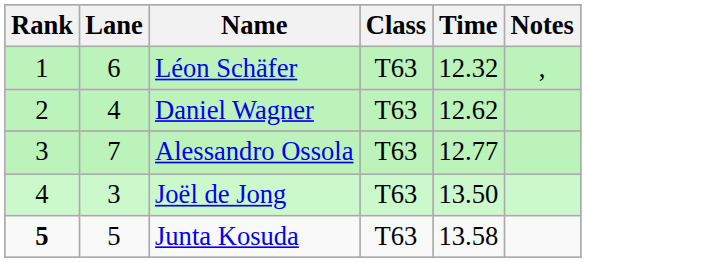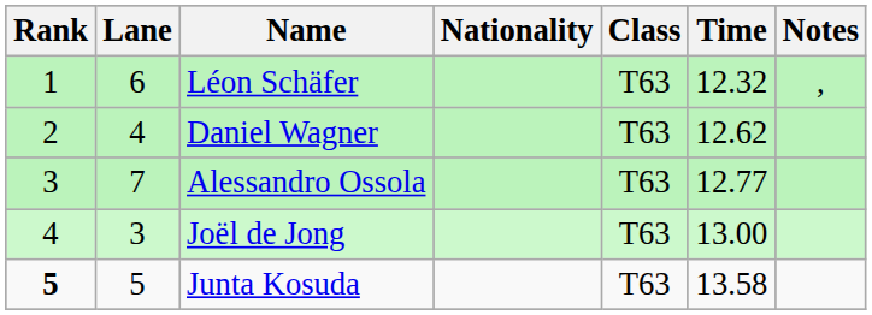+ column: Nationality
Joël de Jong | Time: 13.50 -> 13.00
